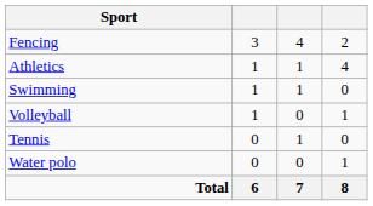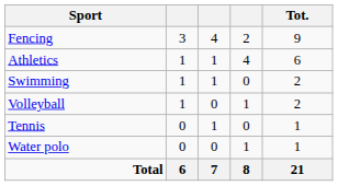+ column: Tot. | 9 | 6 | 2 | 2 | 1 | 1 | 21
